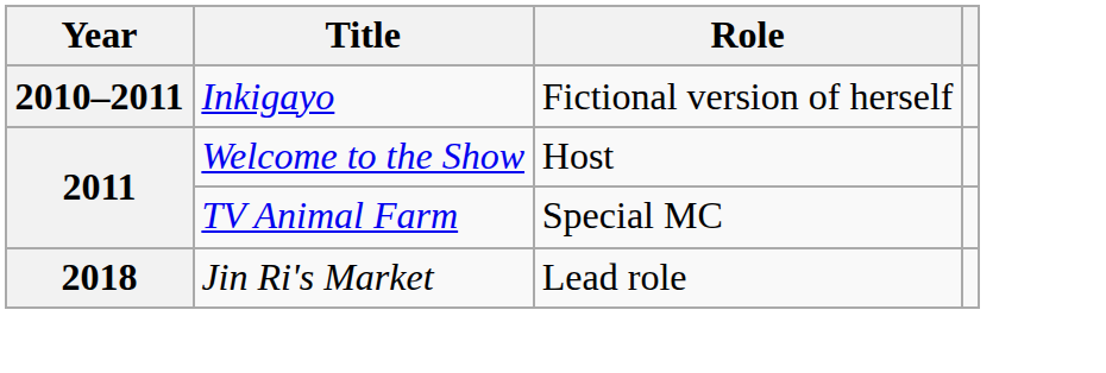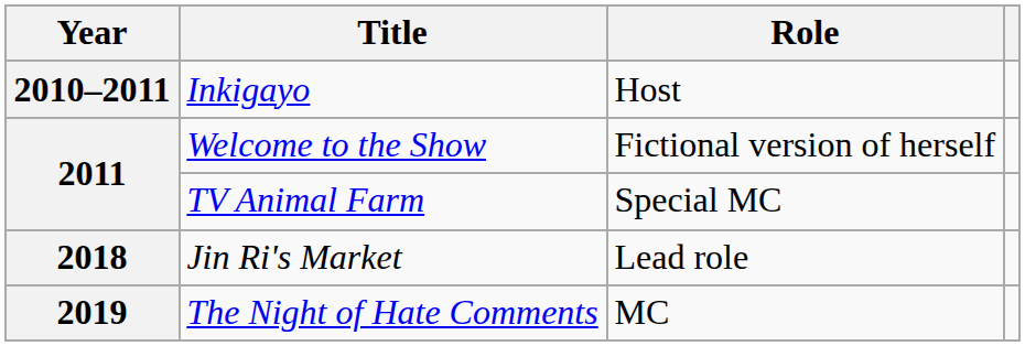Inkigayo | Role: Fictional version of herself -> Host
Welcome to the Show | Role: Host -> Fictional version of herself
+ row: 2019 | The Night of Hate Comments | MC
